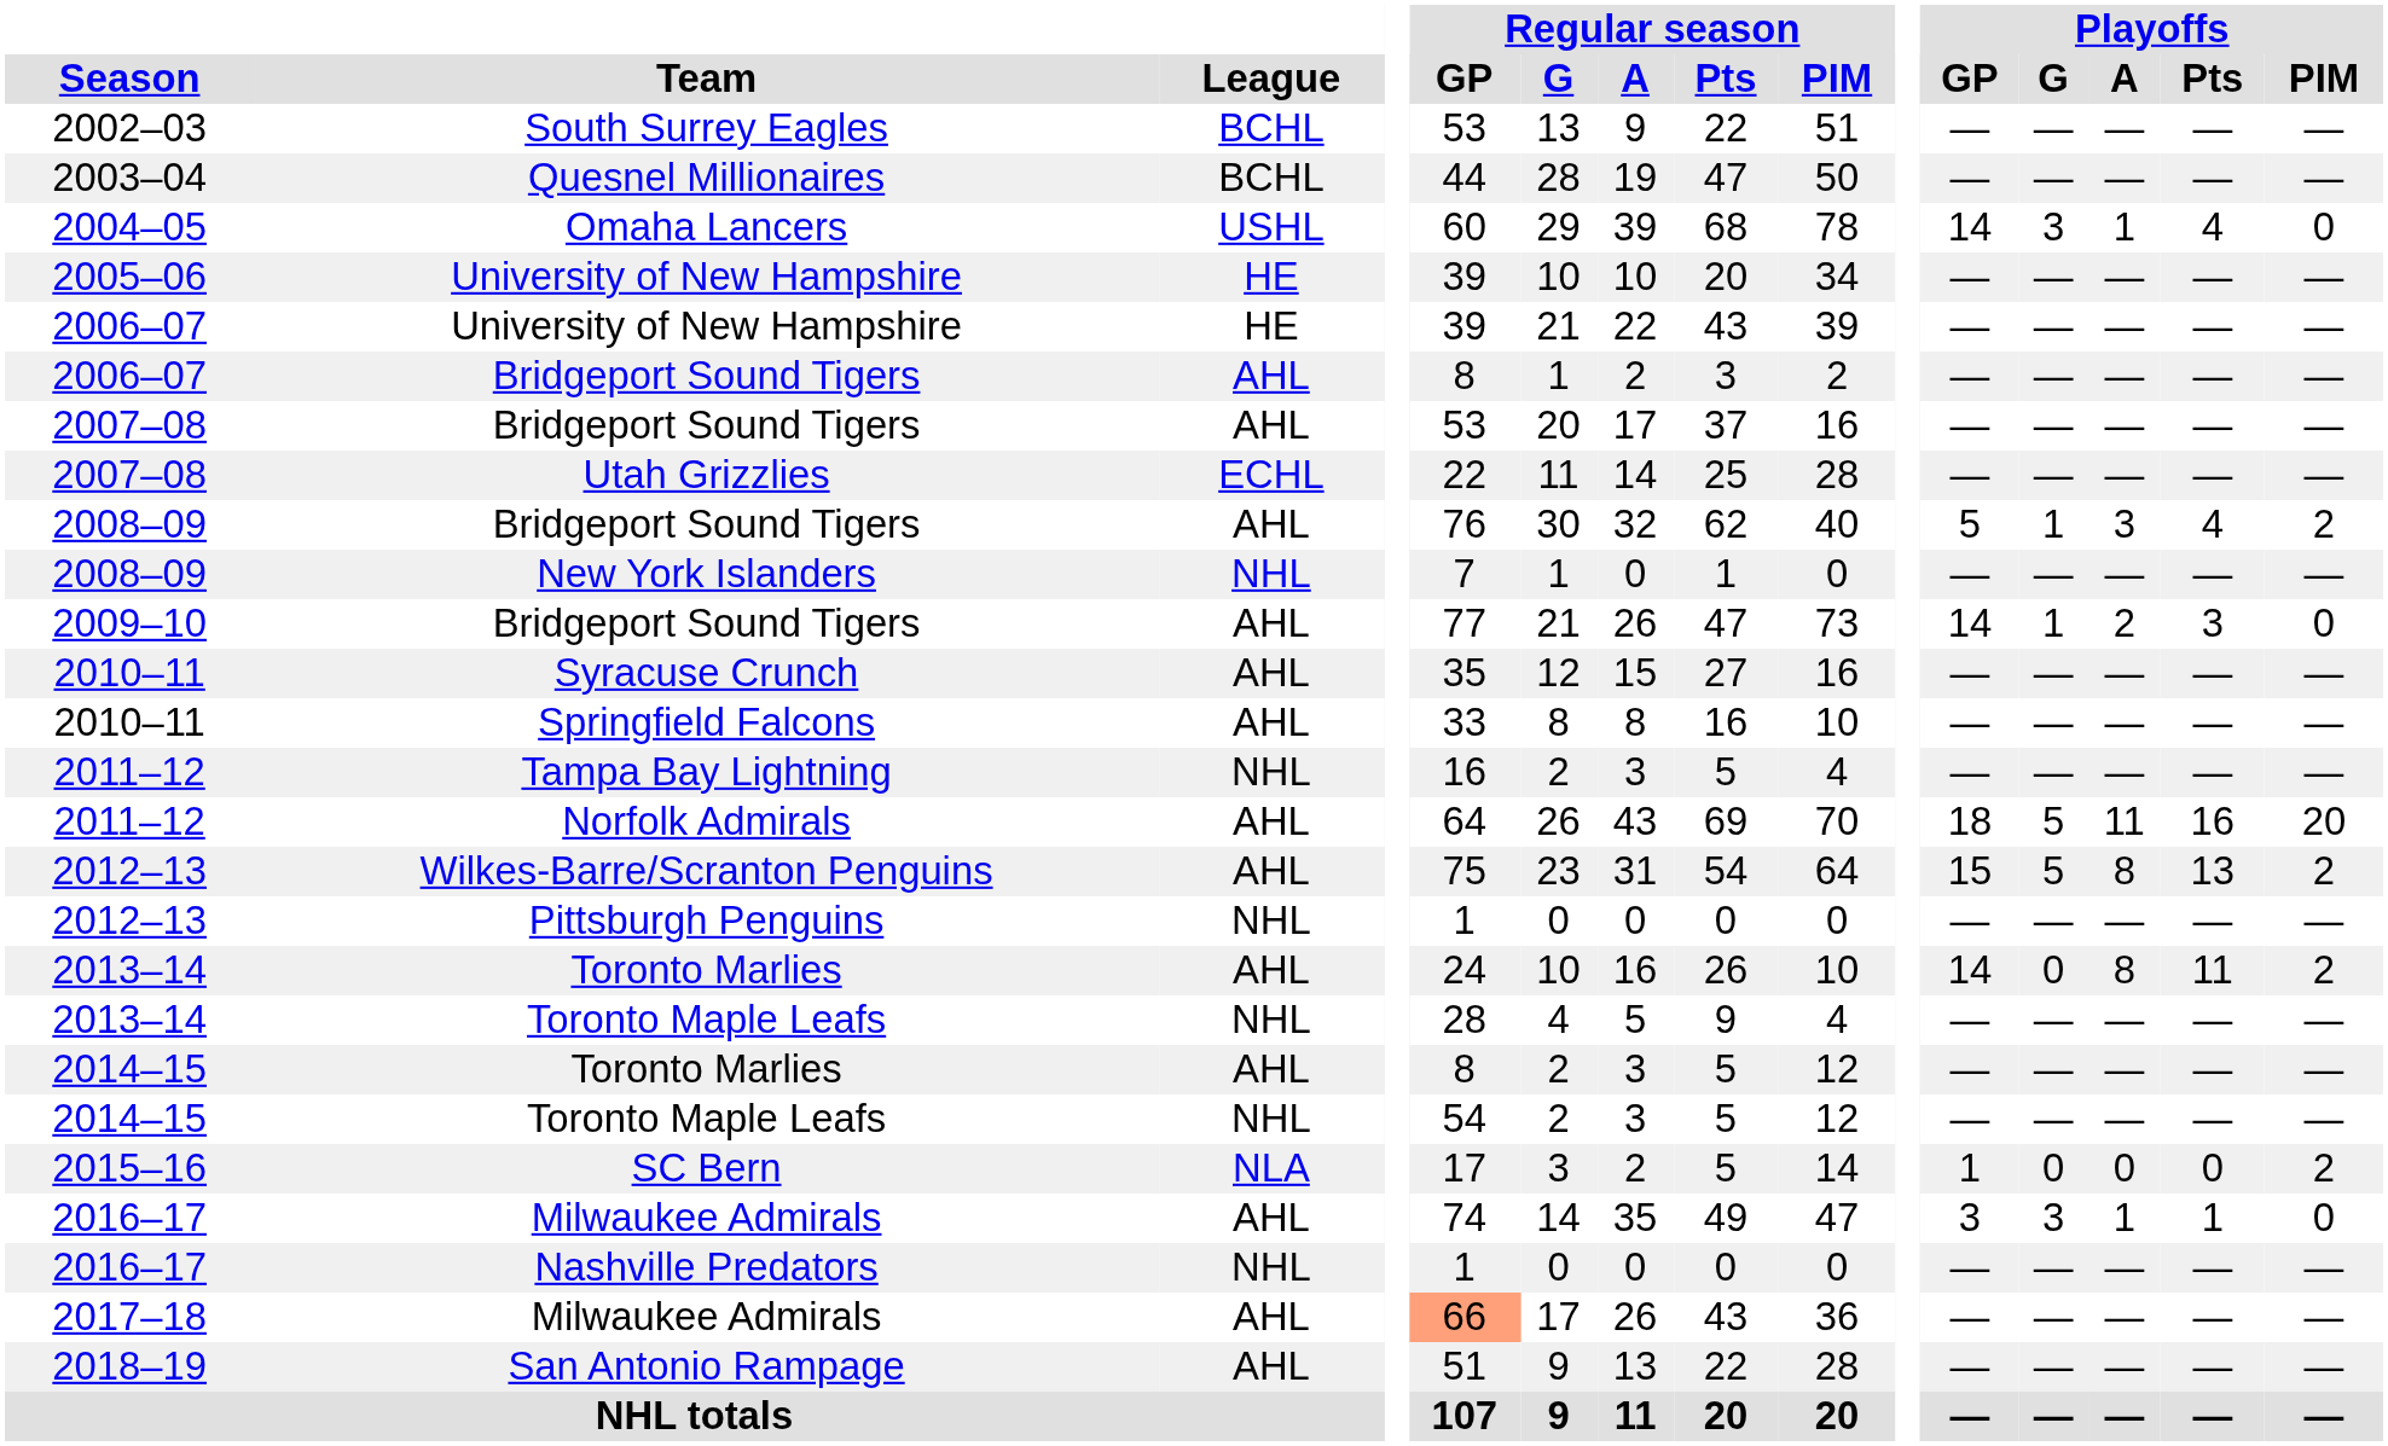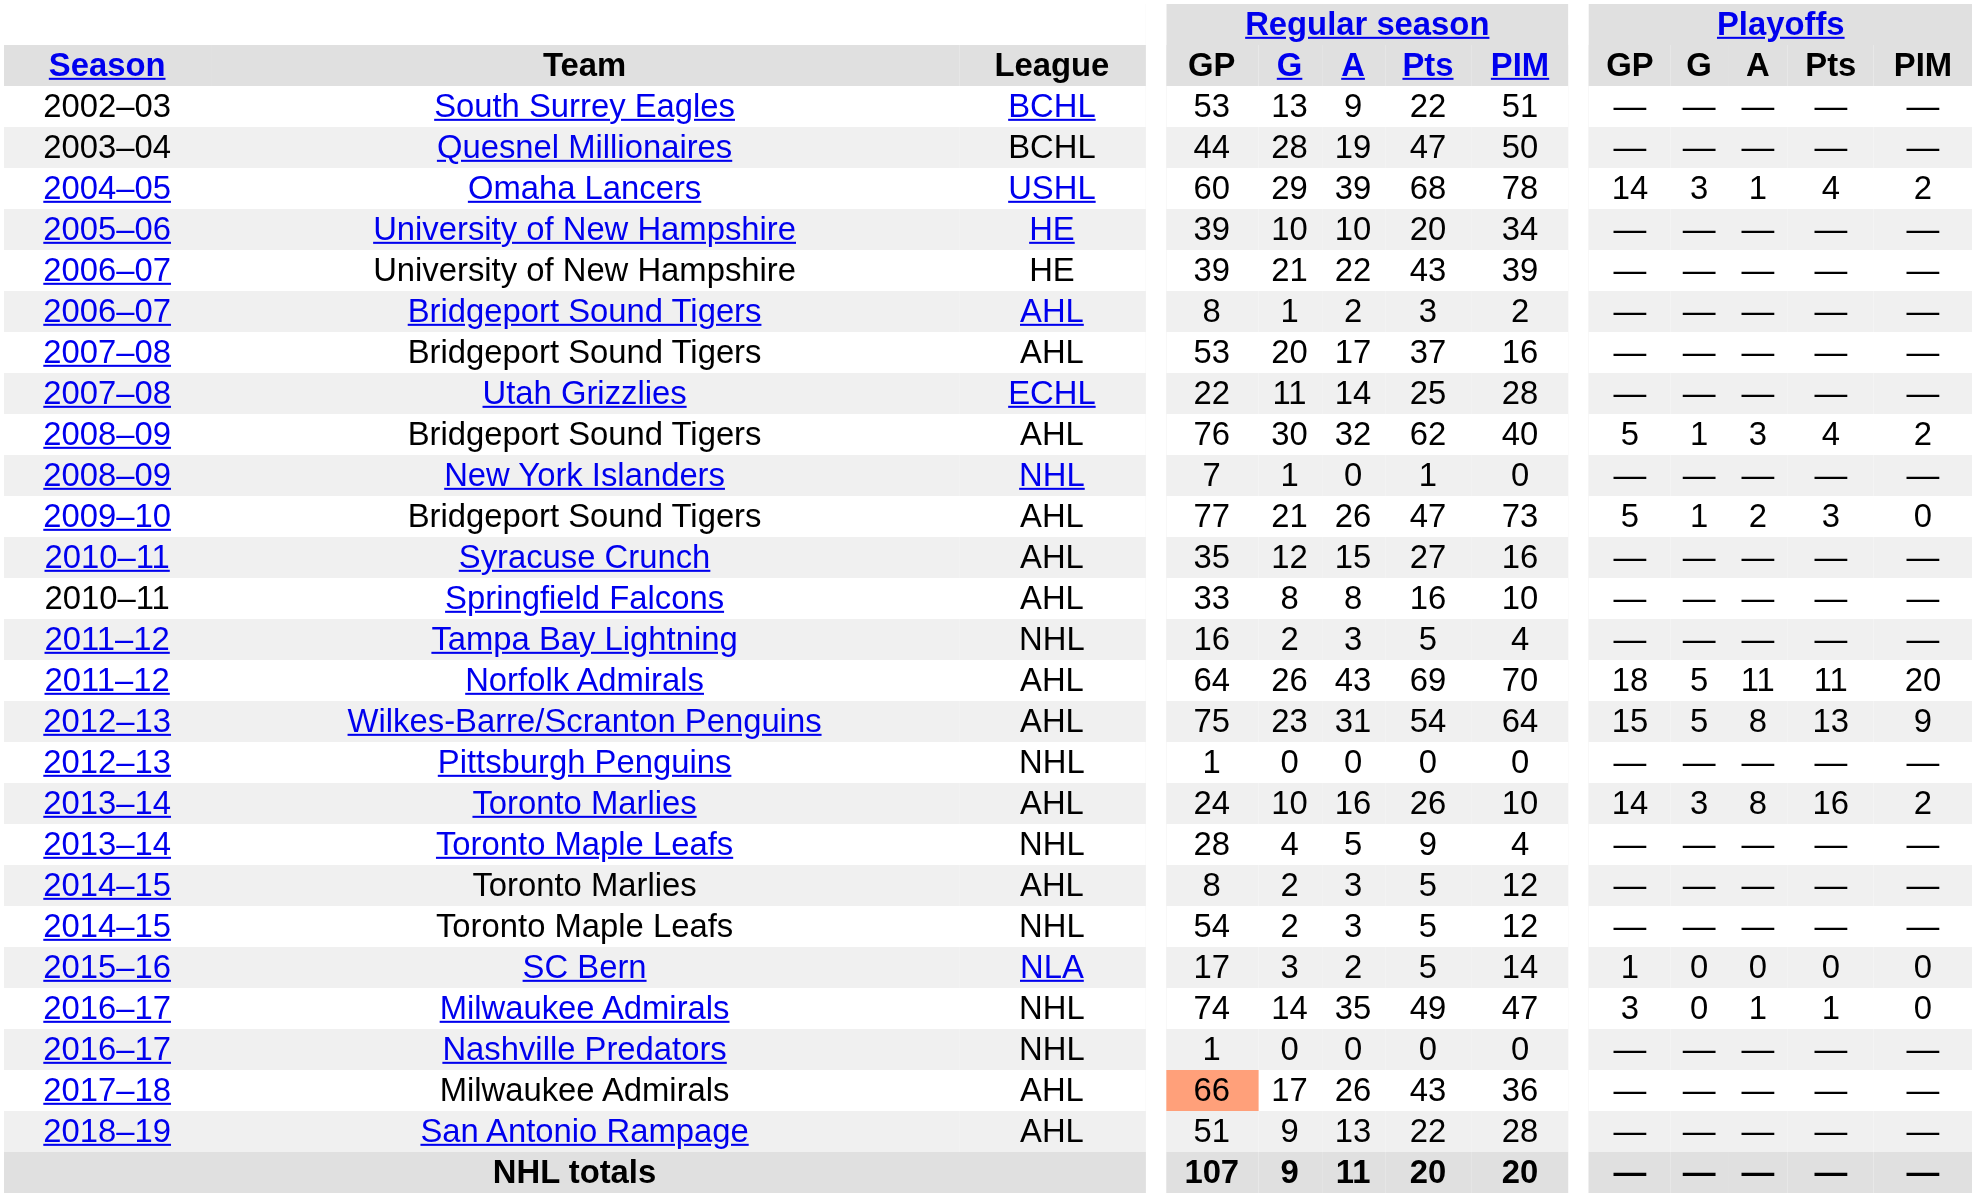Omaha Lancers | Playoffs / PIM: 0 -> 2
2009–10 / Bridgeport Sound Tigers | Playoffs / GP: 14 -> 5
Norfolk Admirals | Playoffs / Pts: 16 -> 11
Wilkes-Barre/Scranton Penguins | Playoffs / PIM: 2 -> 9
2013–14 / Toronto Marlies | Playoffs / G: 0 -> 3
2013–14 / Toronto Marlies | Playoffs / Pts: 11 -> 16
SC Bern | Playoffs / PIM: 2 -> 0
2016–17 / Milwaukee Admirals | League: AHL -> NHL
2016–17 / Milwaukee Admirals | Playoffs / G: 3 -> 0
